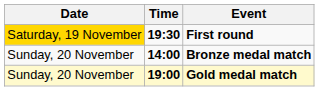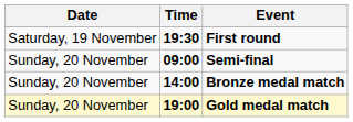First round | Date: gold background -> no background
+ row: Sunday, 20 November | 09:00 | Semi-final
